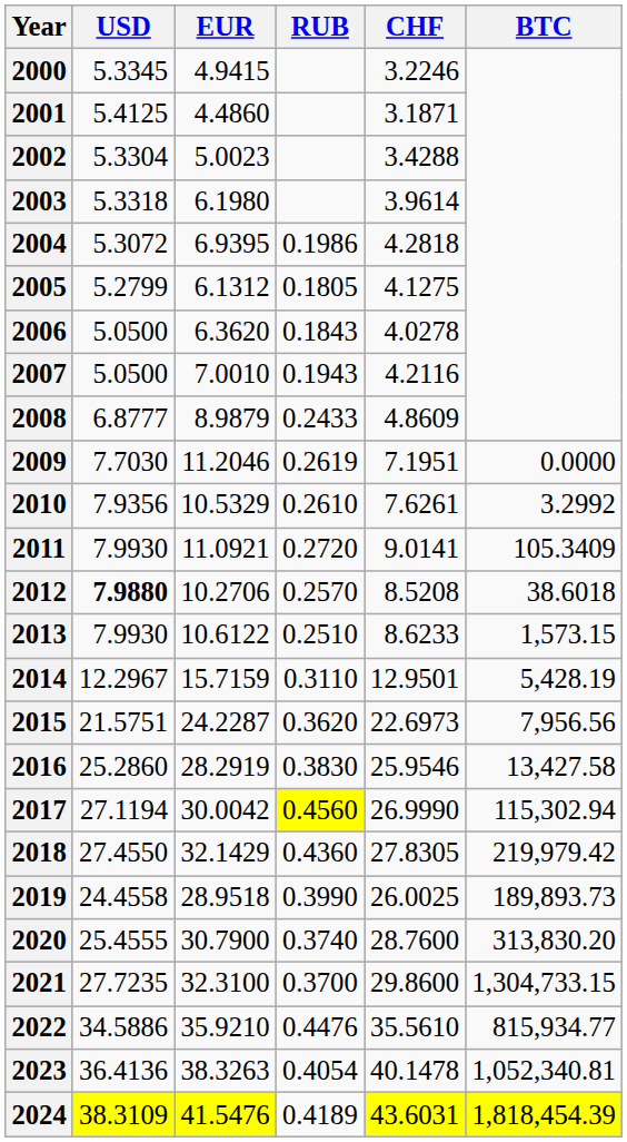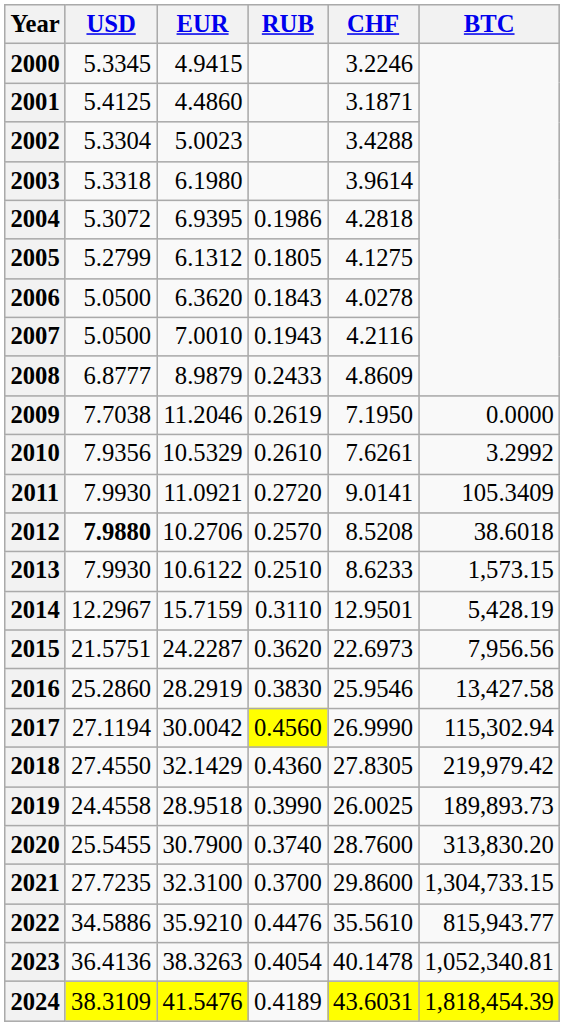2009 | USD: 7.7030 -> 7.7038
2009 | CHF: 7.1951 -> 7.1950
2020 | USD: 25.4555 -> 25.5455
2022 | BTC: 815,934.77 -> 815,943.77
